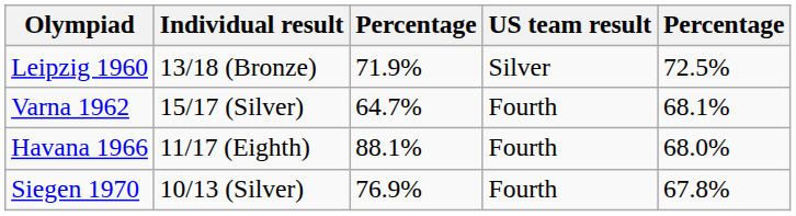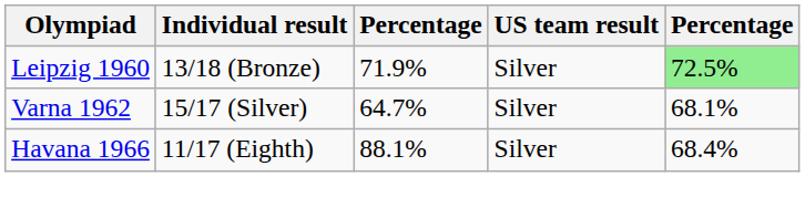Leipzig 1960 | column 5: no background -> lightgreen background
Varna 1962 | US team result: Fourth -> Silver
Havana 1966 | US team result: Fourth -> Silver
Havana 1966 | column 5: 68.0% -> 68.4%
- row: Siegen 1970 | 10/13 (Silver) | 76.9% | Fourth | 67.8%
